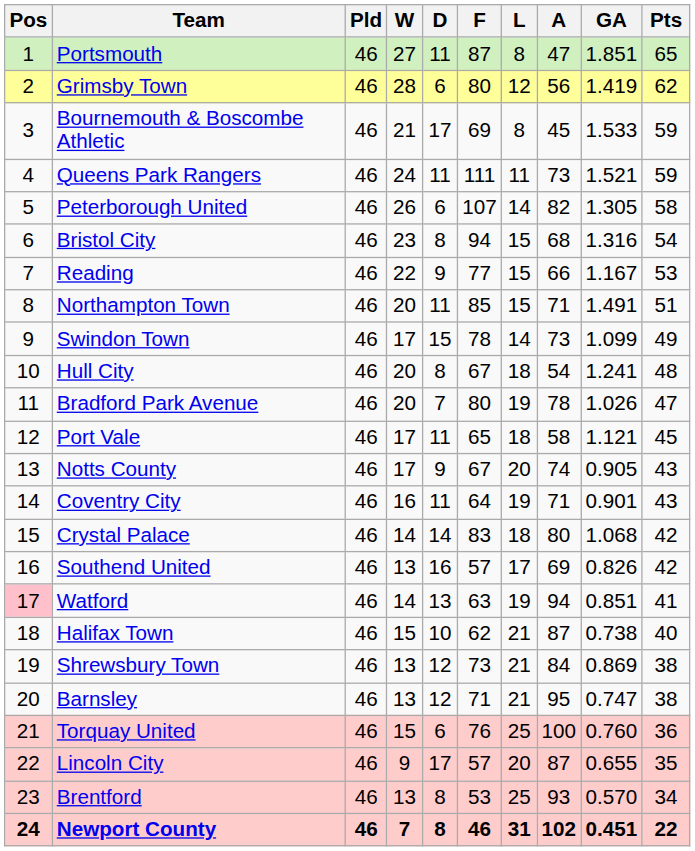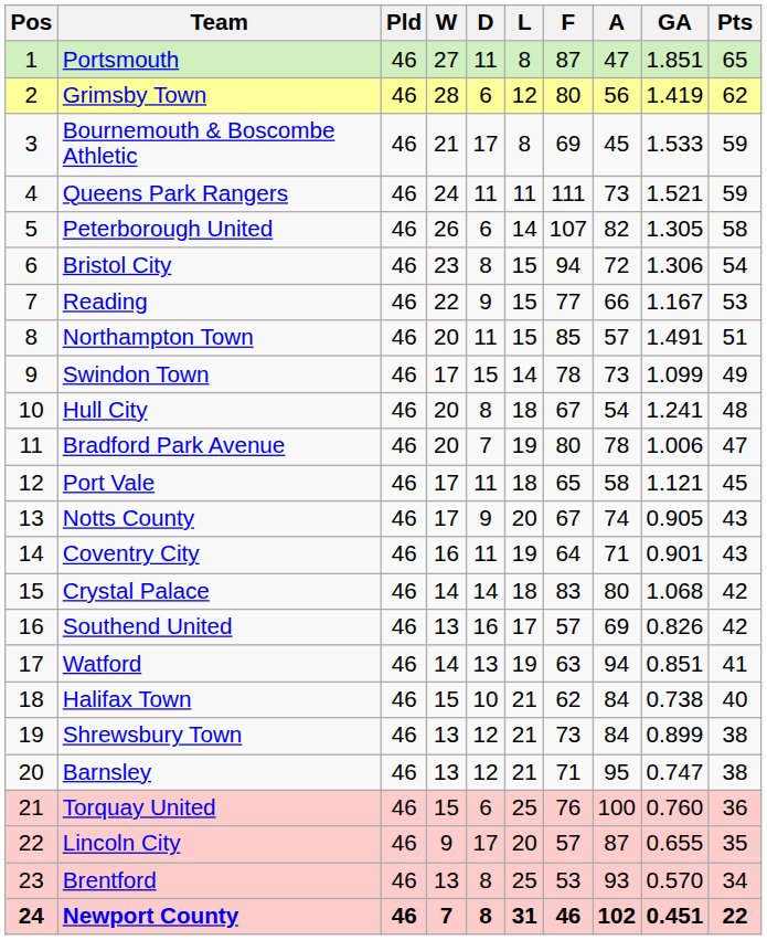columns swapped: L <-> F
Bristol City | A: 68 -> 72
Bristol City | GA: 1.316 -> 1.306
Northampton Town | A: 71 -> 57
Bradford Park Avenue | GA: 1.026 -> 1.006
Watford | Pos: pink background -> no background
Halifax Town | A: 87 -> 84
Shrewsbury Town | GA: 0.869 -> 0.899
